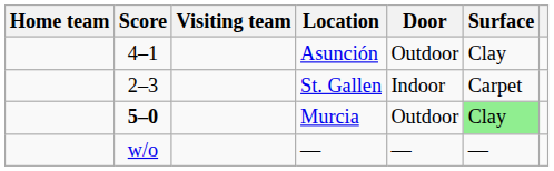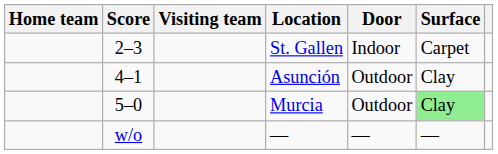rows swapped: Asunción <-> St. Gallen
Murcia | Score: bold -> normal
